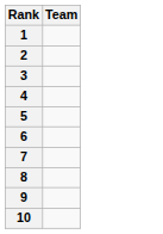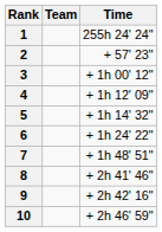+ column: Time | 255h 24' 24" | + 57' 23" | + 1h 00' 12" | + 1h 12' 09" | + 1h 14' 32" | + 1h 24' 22" | + 1h 48' 51" | + 2h 41' 46" | + 2h 42' 16" | + 2h 46' 59"
